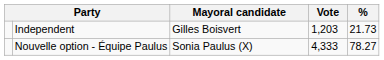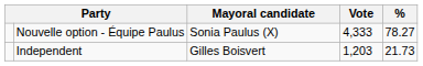rows swapped: Nouvelle option - Équipe Paulus <-> Independent
